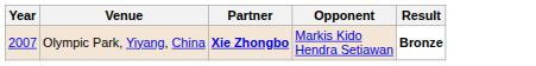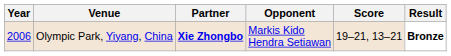+ column: Score | 19–21, 13–21
Olympic Park, Yiyang, China | Year: 2007 -> 2006
